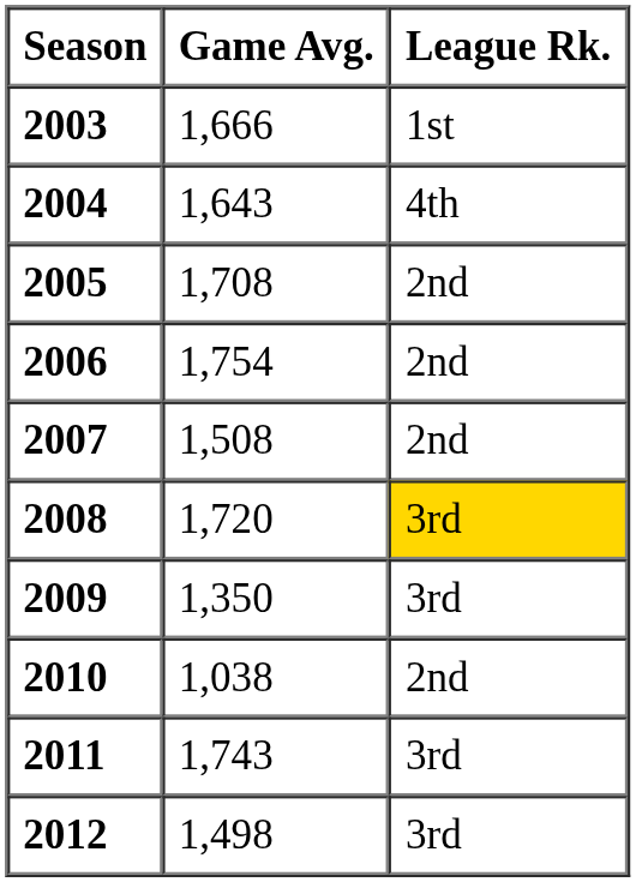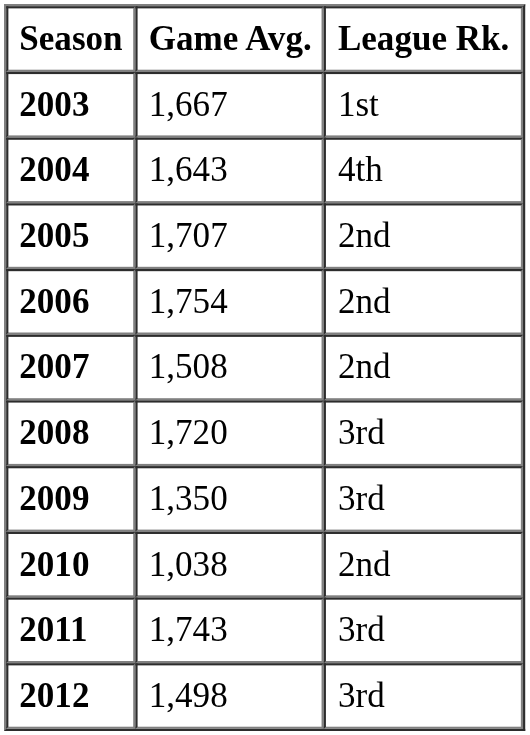2003 | Game Avg.: 1,666 -> 1,667
2005 | Game Avg.: 1,708 -> 1,707
2008 | League Rk.: gold background -> no background
